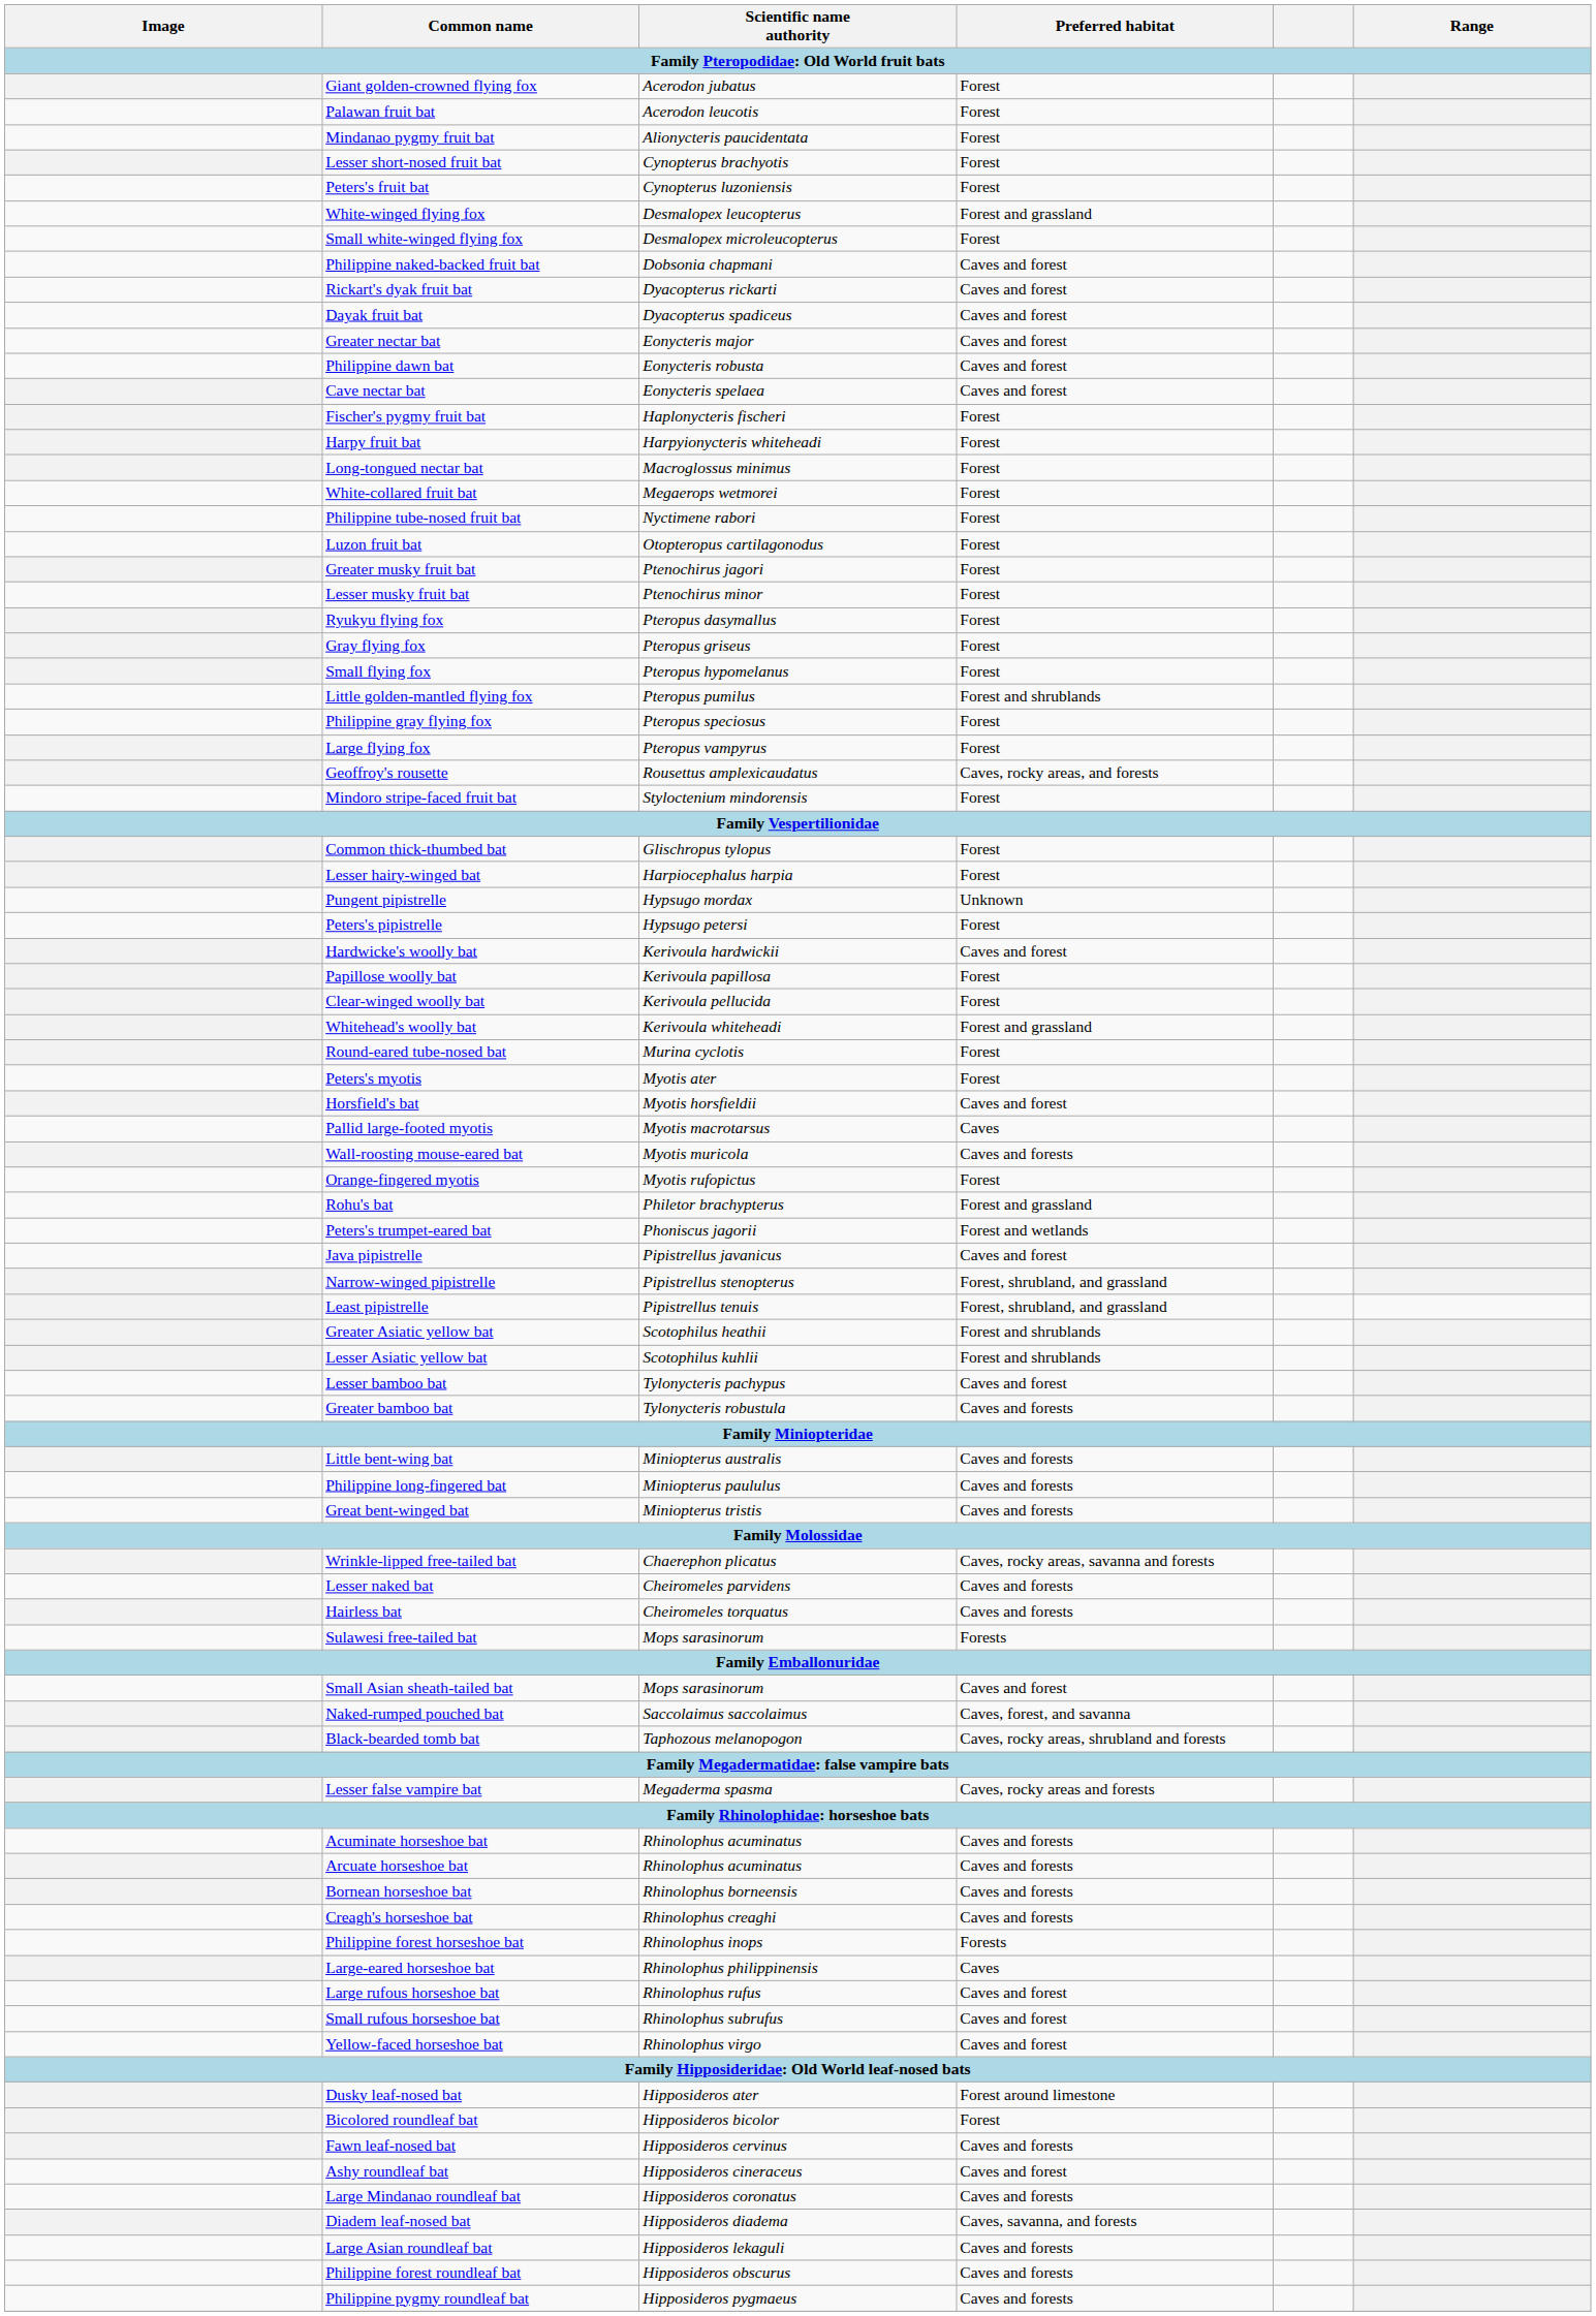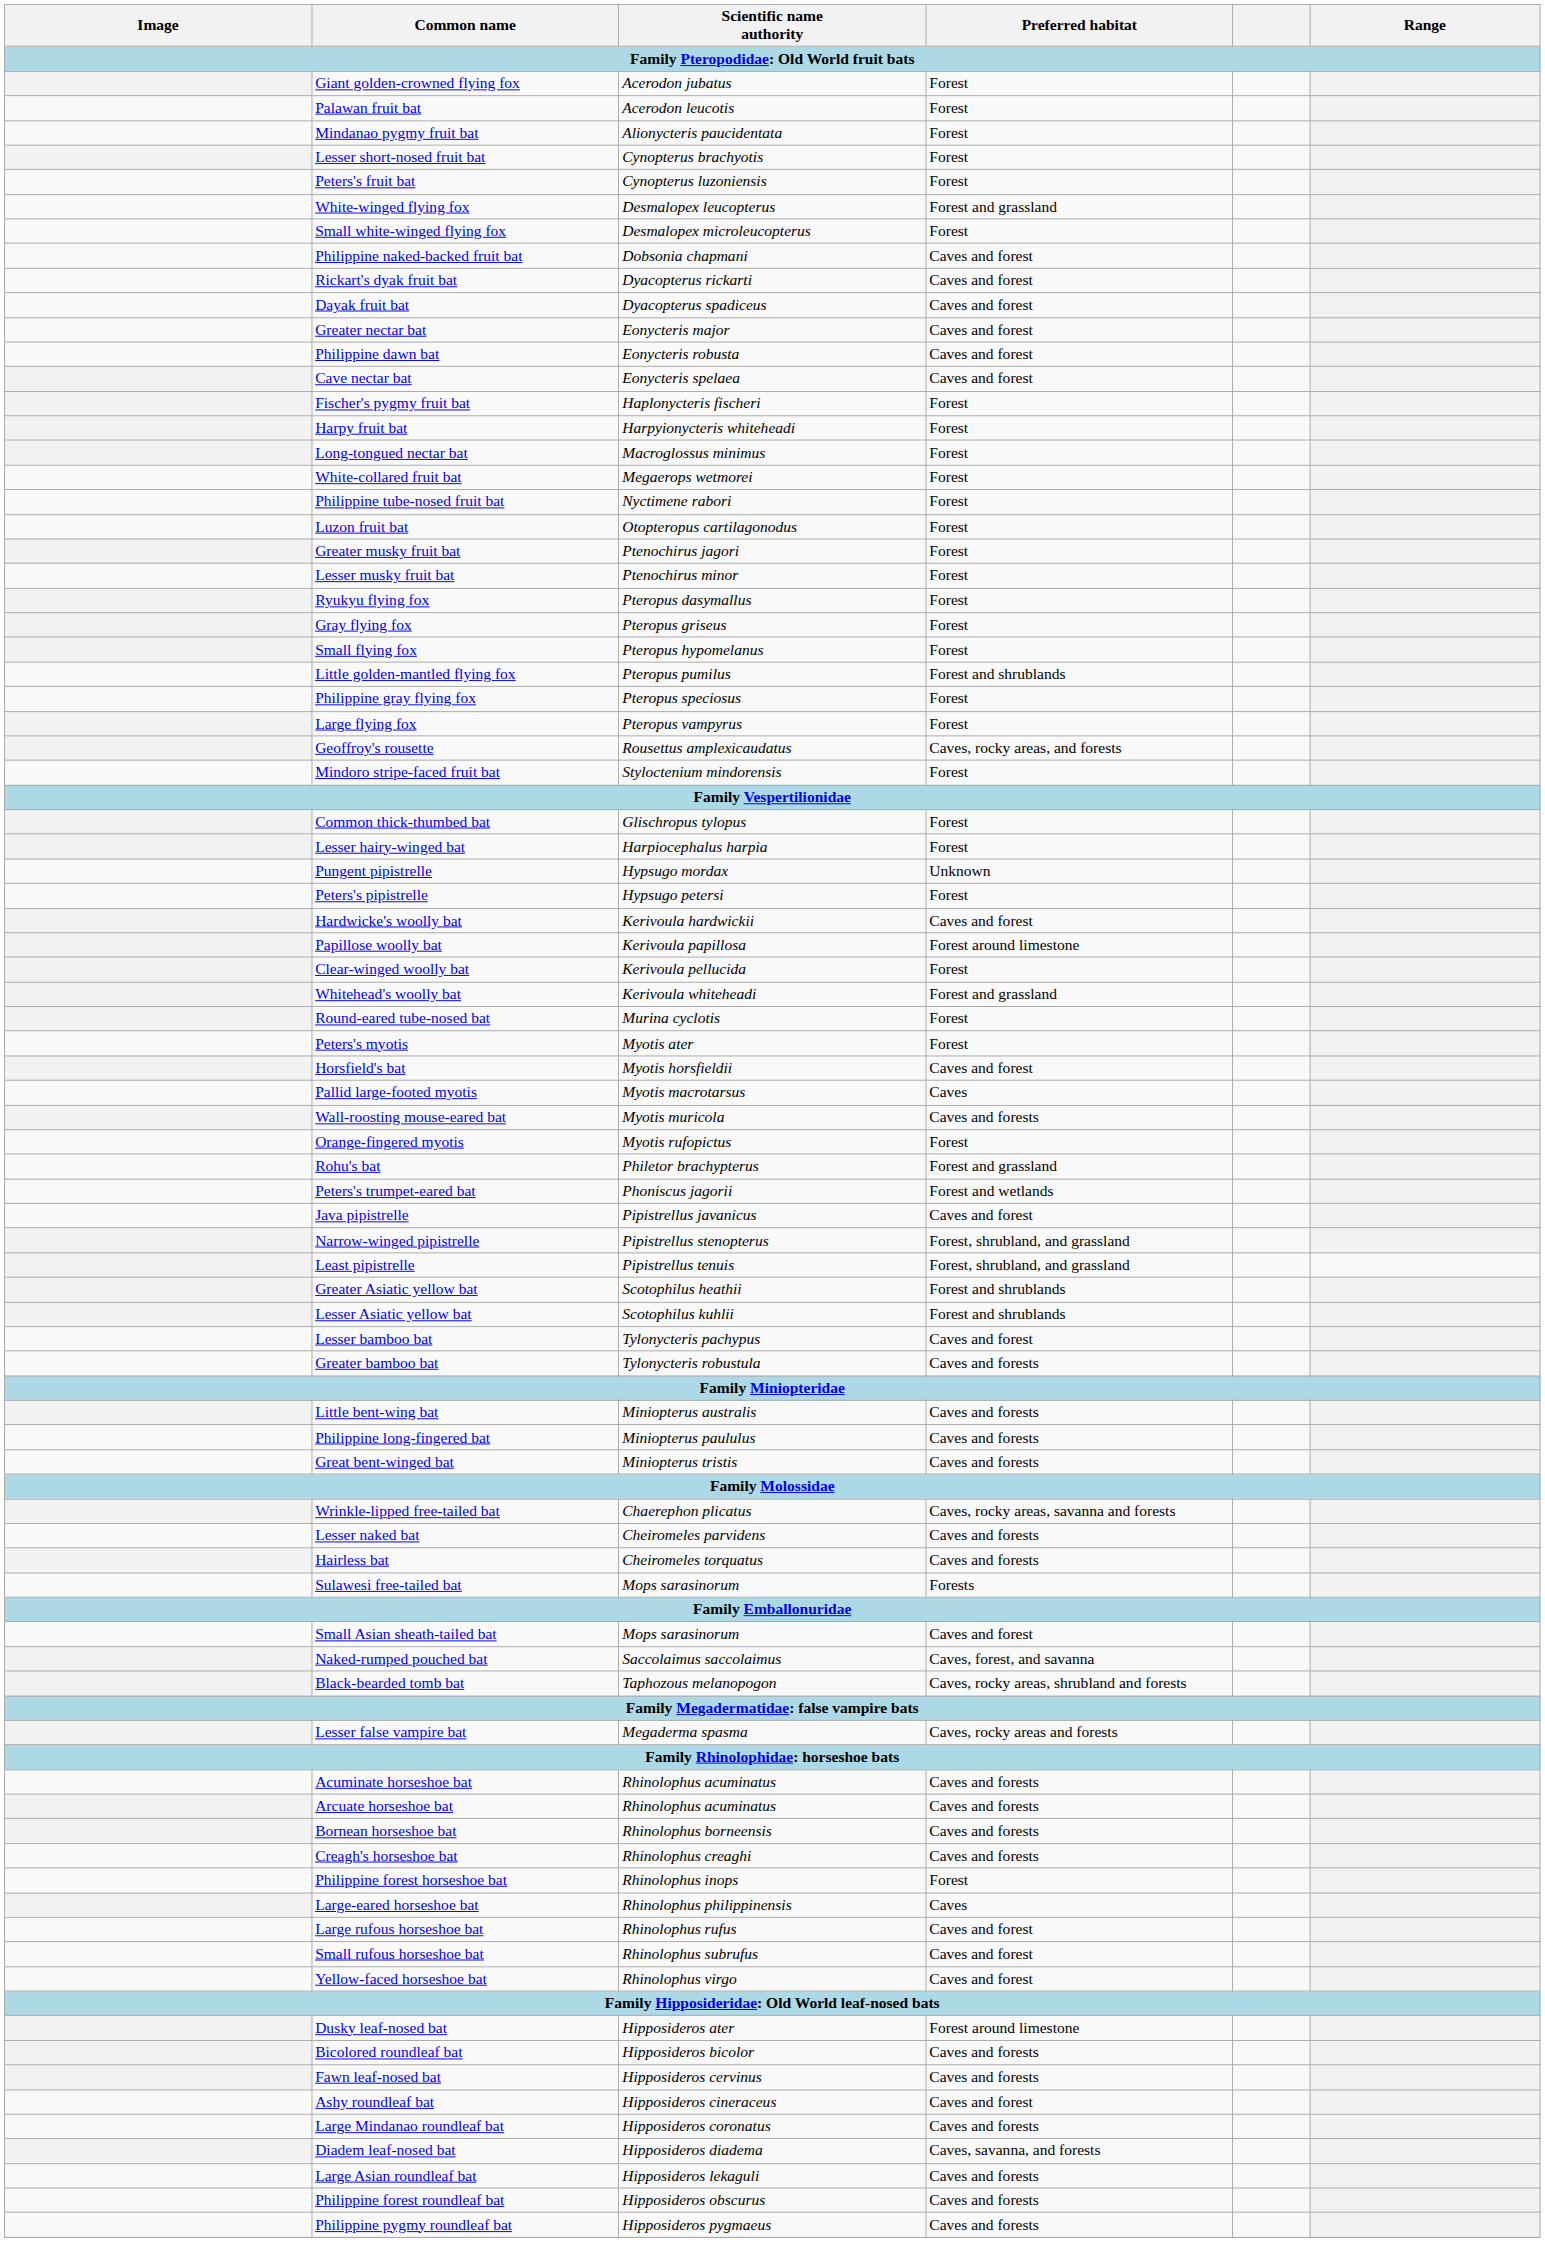Papillose woolly bat | Preferred habitat: Forest -> Forest around limestone
Philippine forest horseshoe bat | Preferred habitat: Forests -> Forest
Bicolored roundleaf bat | Preferred habitat: Forest -> Caves and forests
